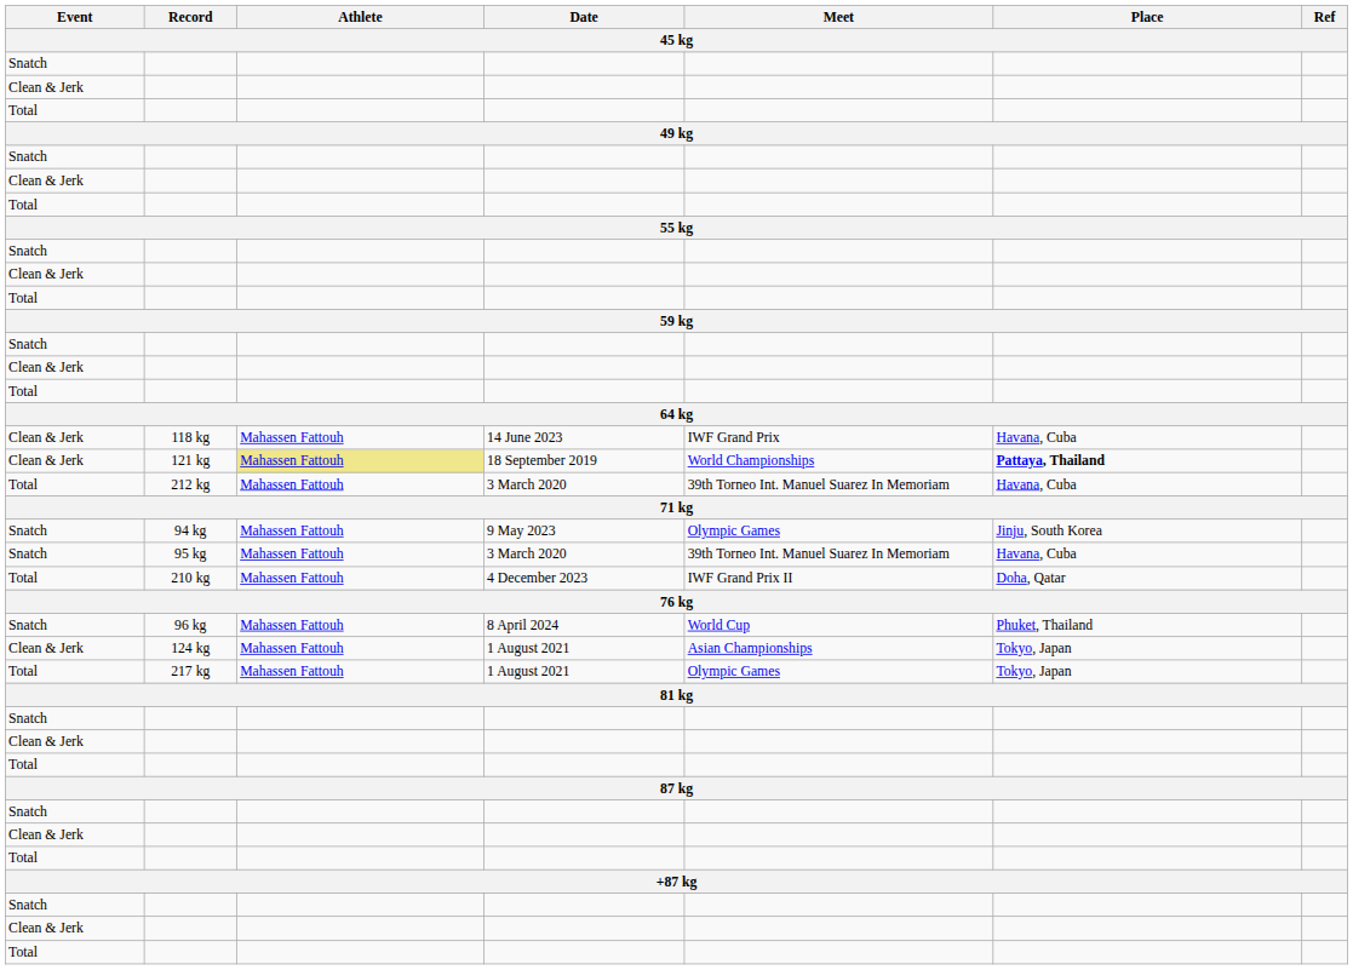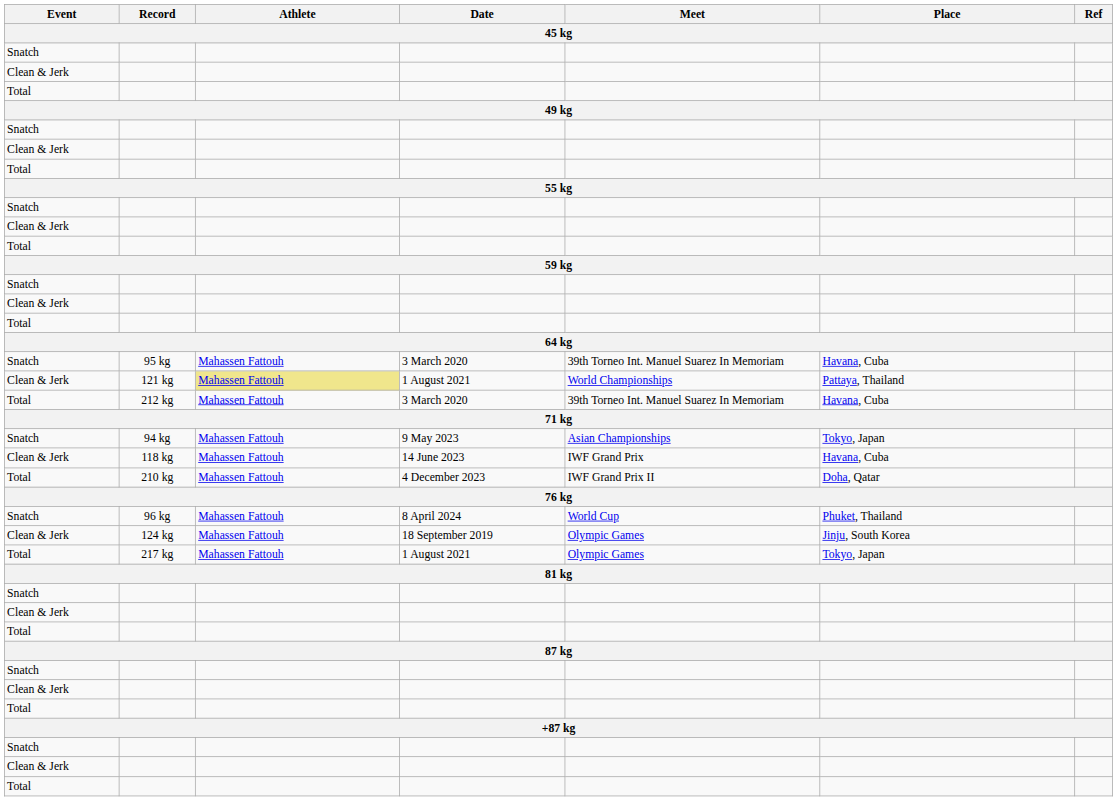rows swapped: 95 kg <-> 118 kg
121 kg | Date: 18 September 2019 -> 1 August 2021
121 kg | Place: bold -> normal
94 kg | Meet: Olympic Games -> Asian Championships
94 kg | Place: Jinju, South Korea -> Tokyo, Japan
124 kg | Date: 1 August 2021 -> 18 September 2019
124 kg | Meet: Asian Championships -> Olympic Games
124 kg | Place: Tokyo, Japan -> Jinju, South Korea
